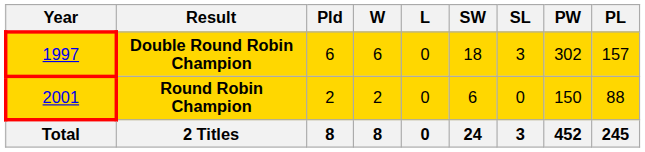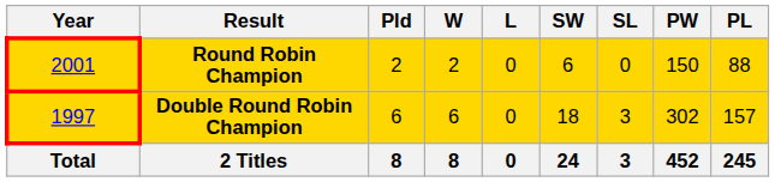rows swapped: Double Round Robin Champion <-> Round Robin Champion
